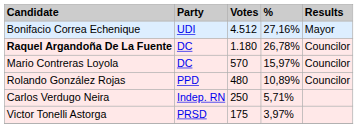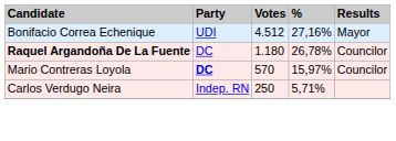Mario Contreras Loyola | Party: normal -> bold
- row: Rolando González Rojas | PPD | 480 | 10,89% | Councilor
- row: Victor Tonelli Astorga | PRSD | 175 | 3,97%
